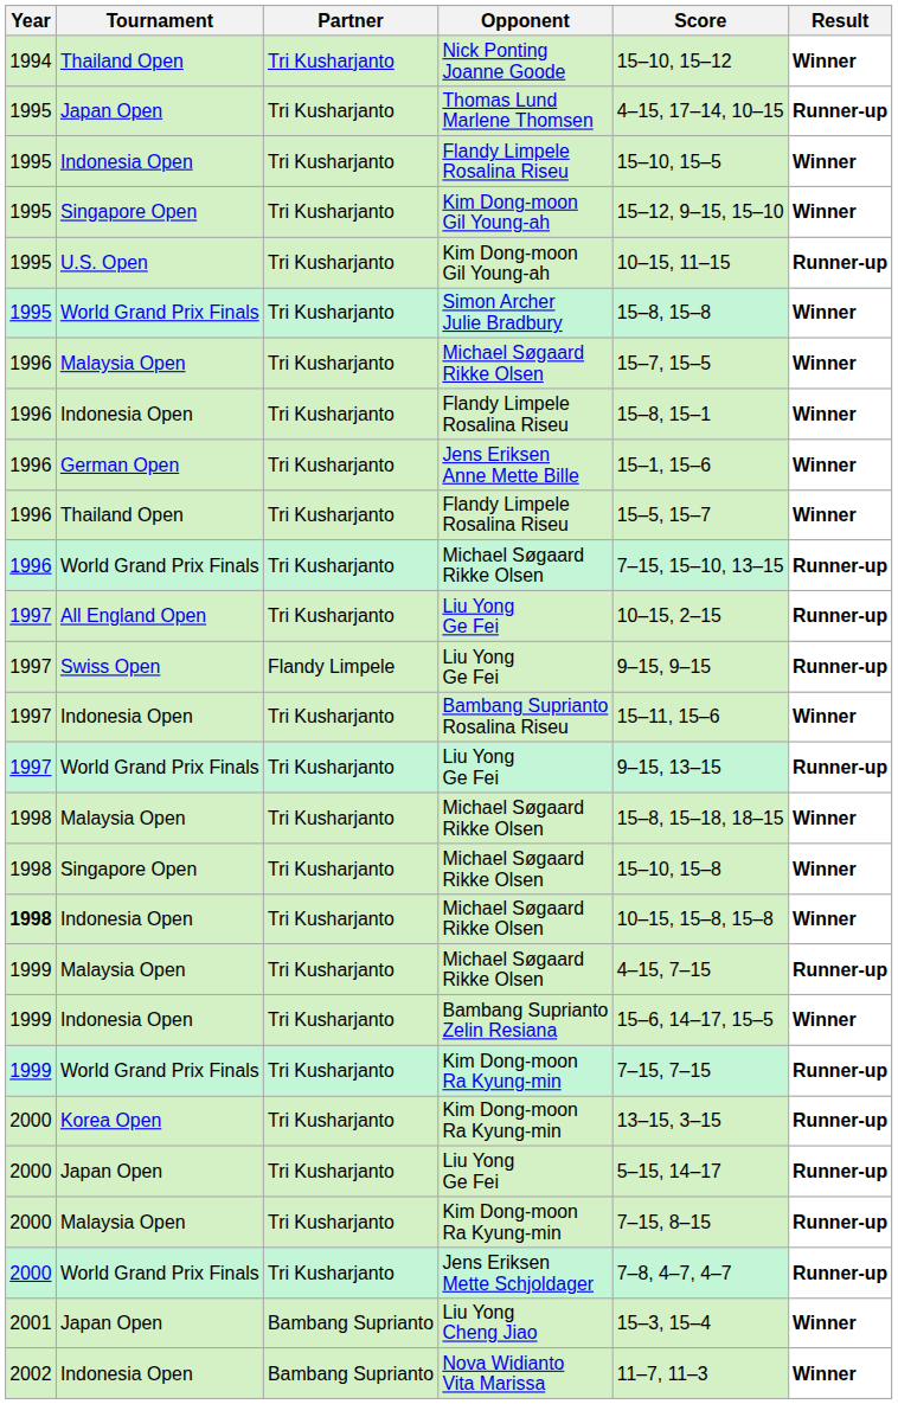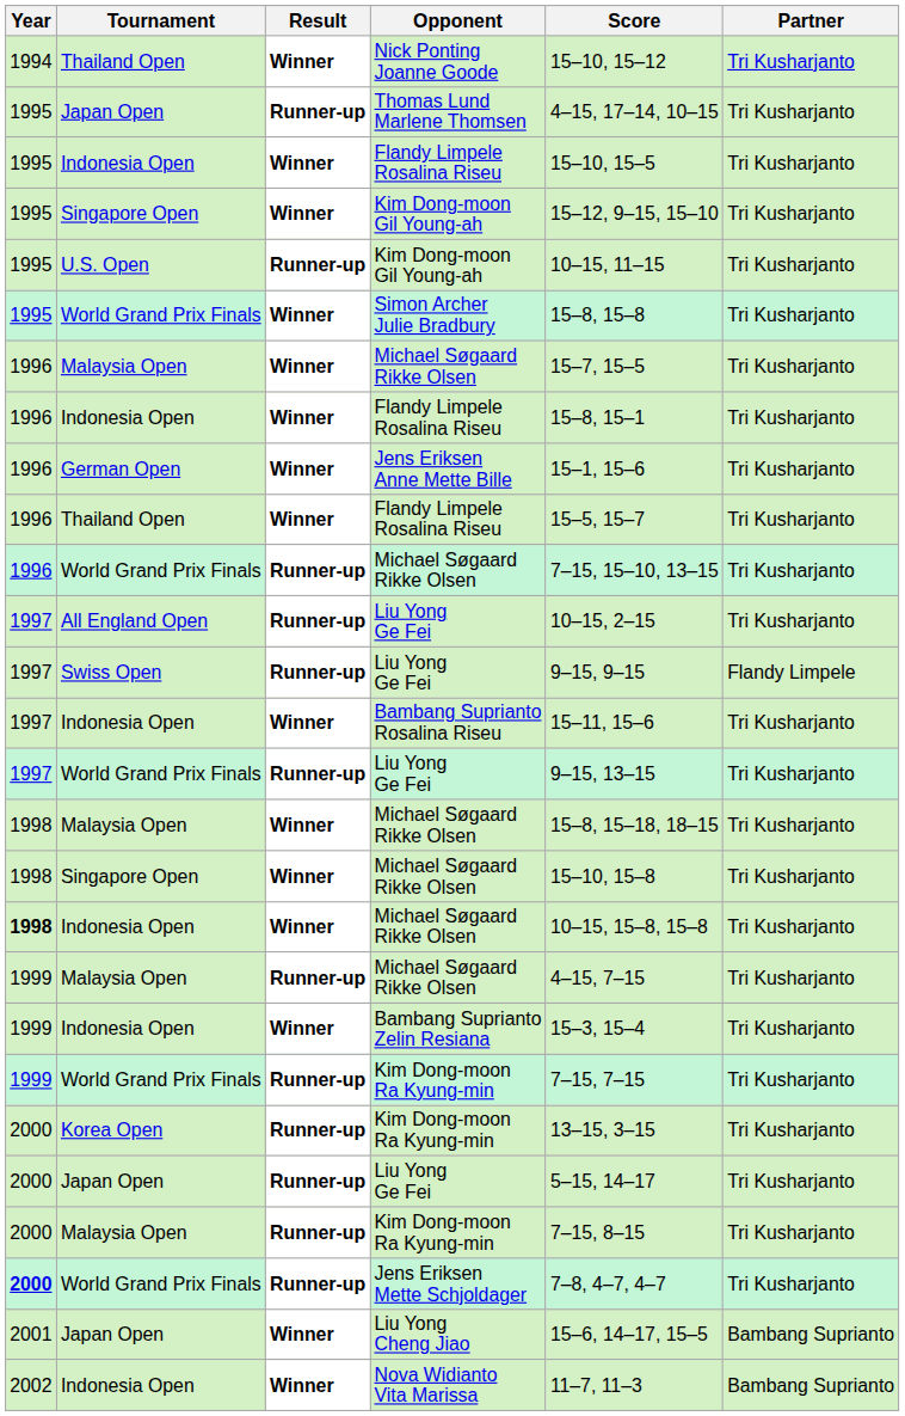columns swapped: Partner <-> Result
Bambang Suprianto Zelin Resiana | Score: 15–6, 14–17, 15–5 -> 15–3, 15–4
Jens Eriksen Mette Schjoldager | Year: normal -> bold
Liu Yong Cheng Jiao | Score: 15–3, 15–4 -> 15–6, 14–17, 15–5
